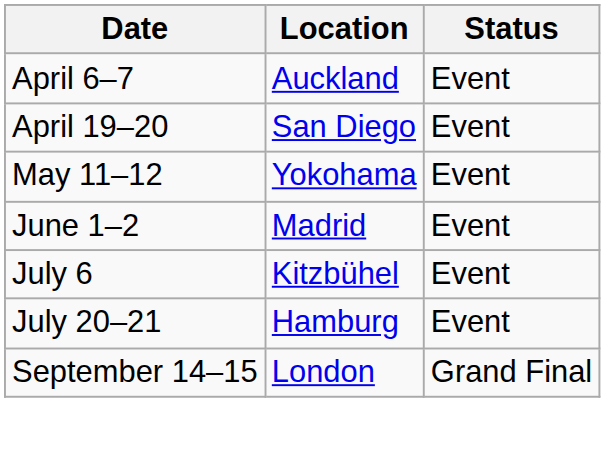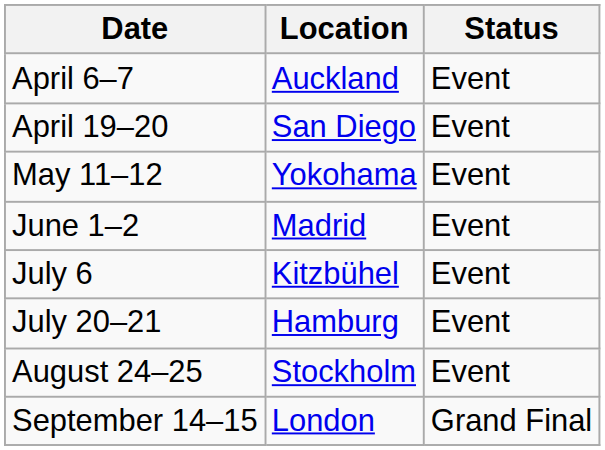+ row: August 24–25 | Stockholm | Event
